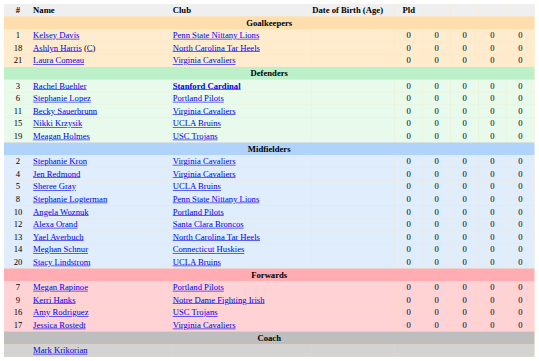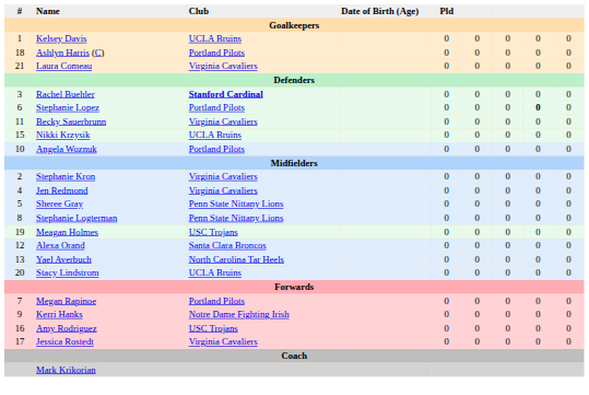Kelsey Davis | Club: Penn State Nittany Lions -> UCLA Bruins
Ashlyn Harris (C) | Club: North Carolina Tar Heels -> Portland Pilots
Stephanie Lopez | column 8: normal -> bold
rows swapped: Meagan Holmes <-> Angela Woznuk
Sheree Gray | Club: UCLA Bruins -> Penn State Nittany Lions
- row: 14 | Meghan Schnur | Connecticut Huskies | 0 | 0 | 0 | 0 | 0
